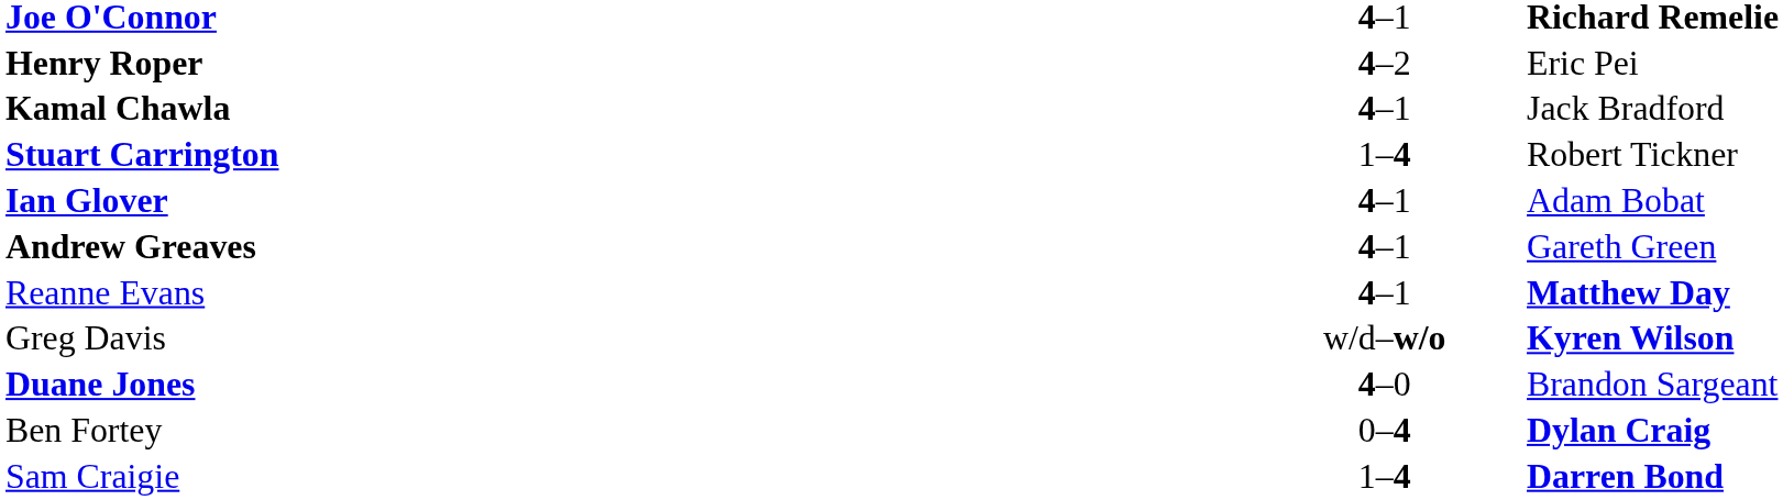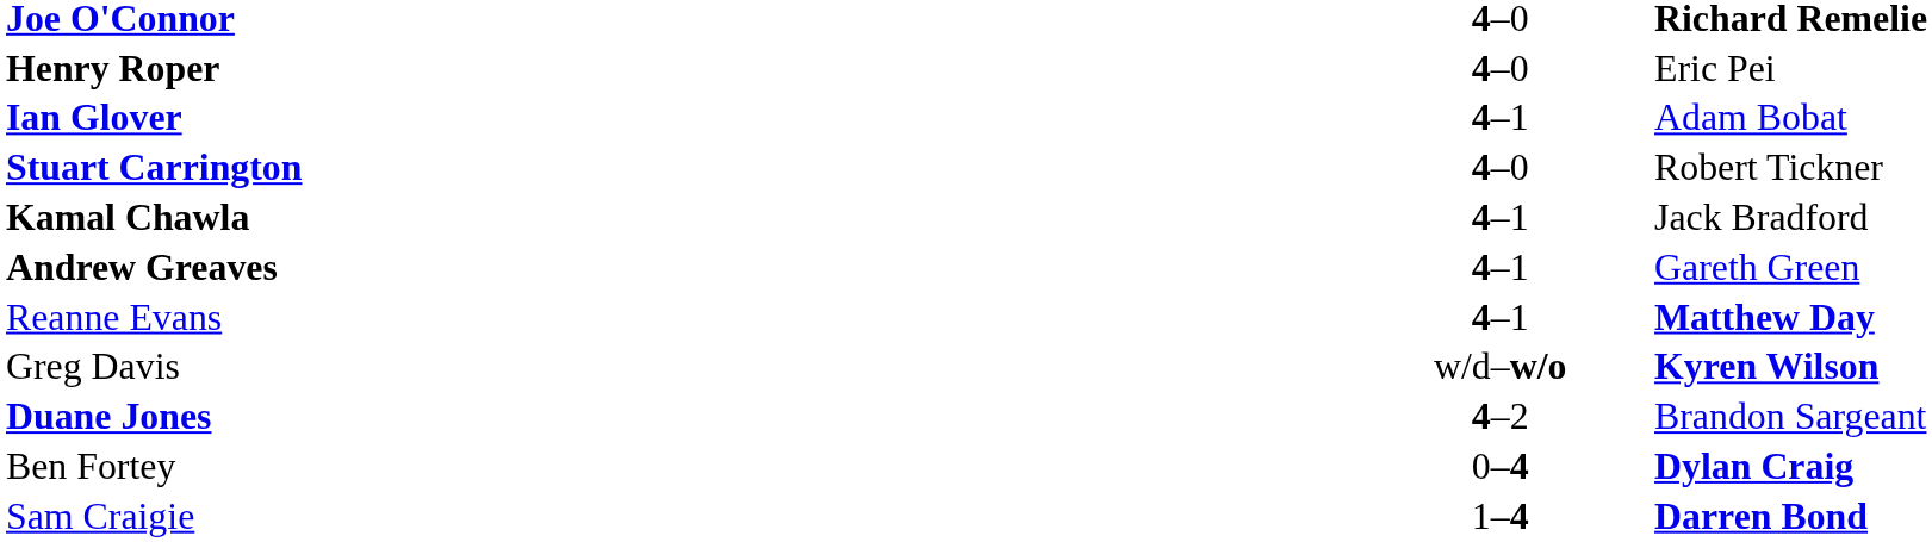Joe O'Connor | column 2: 4–1 -> 4–0
Henry Roper | column 2: 4–2 -> 4–0
rows swapped: Ian Glover <-> Kamal Chawla
Stuart Carrington | column 2: 1–4 -> 4–0
Duane Jones | column 2: 4–0 -> 4–2
